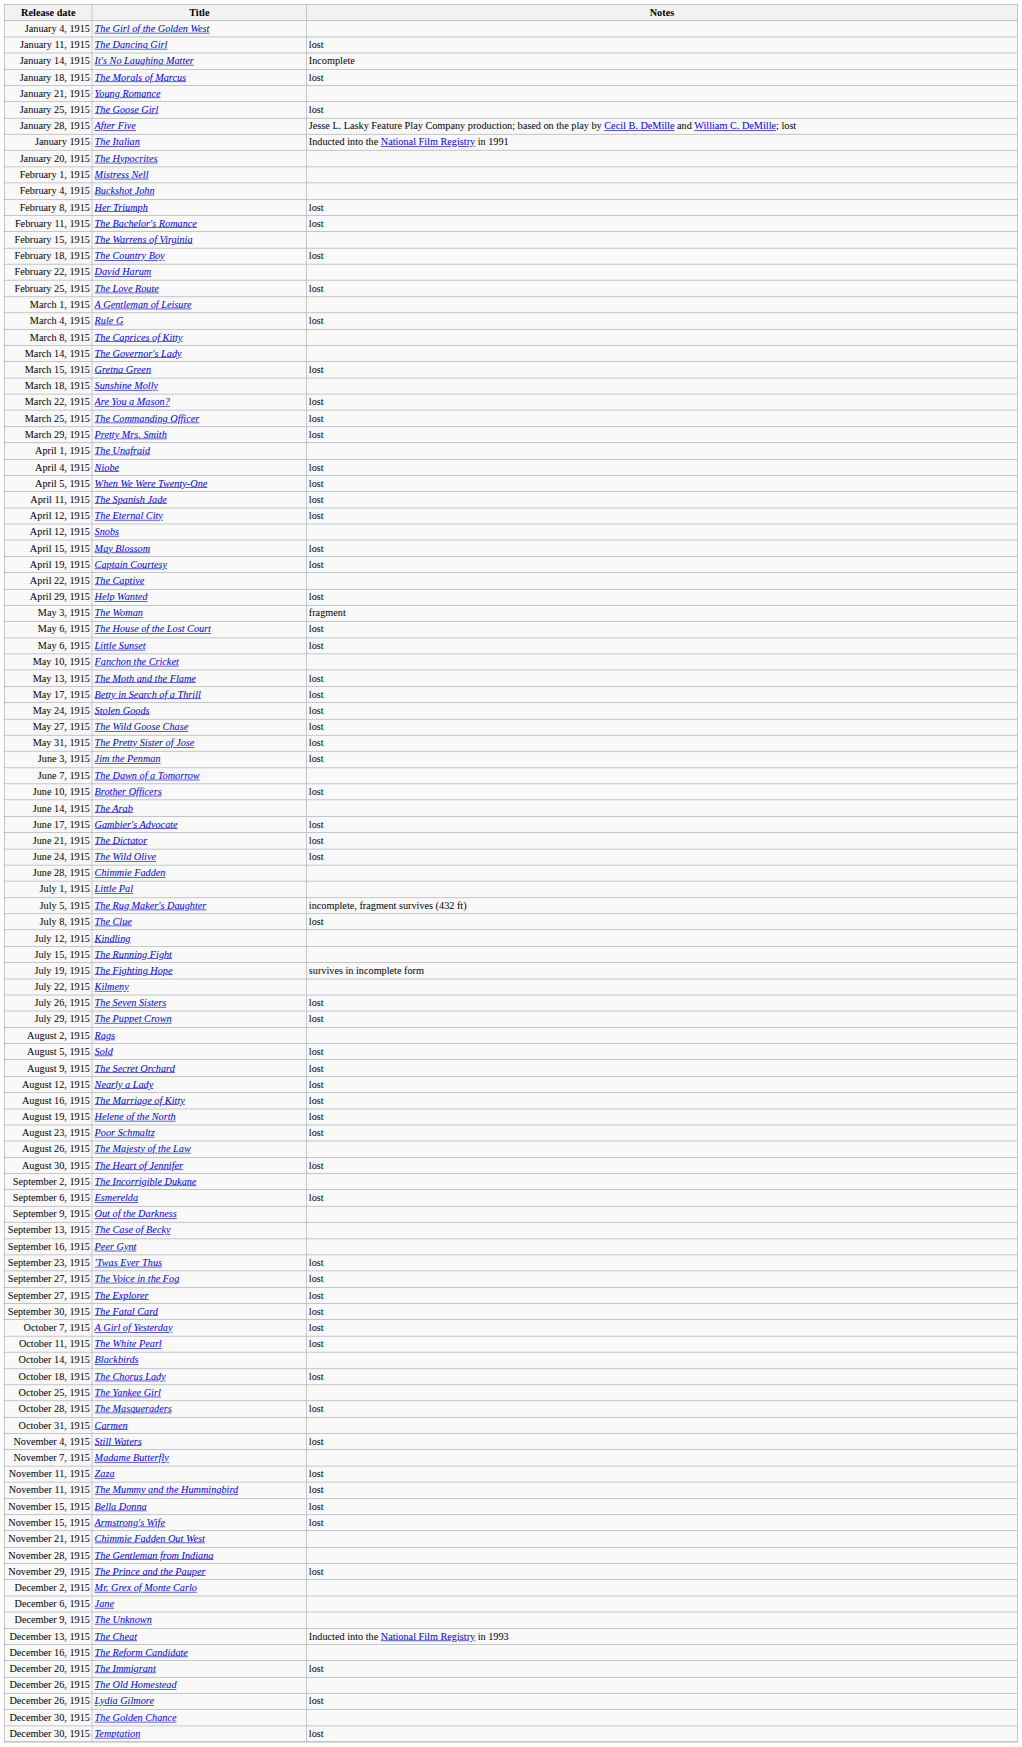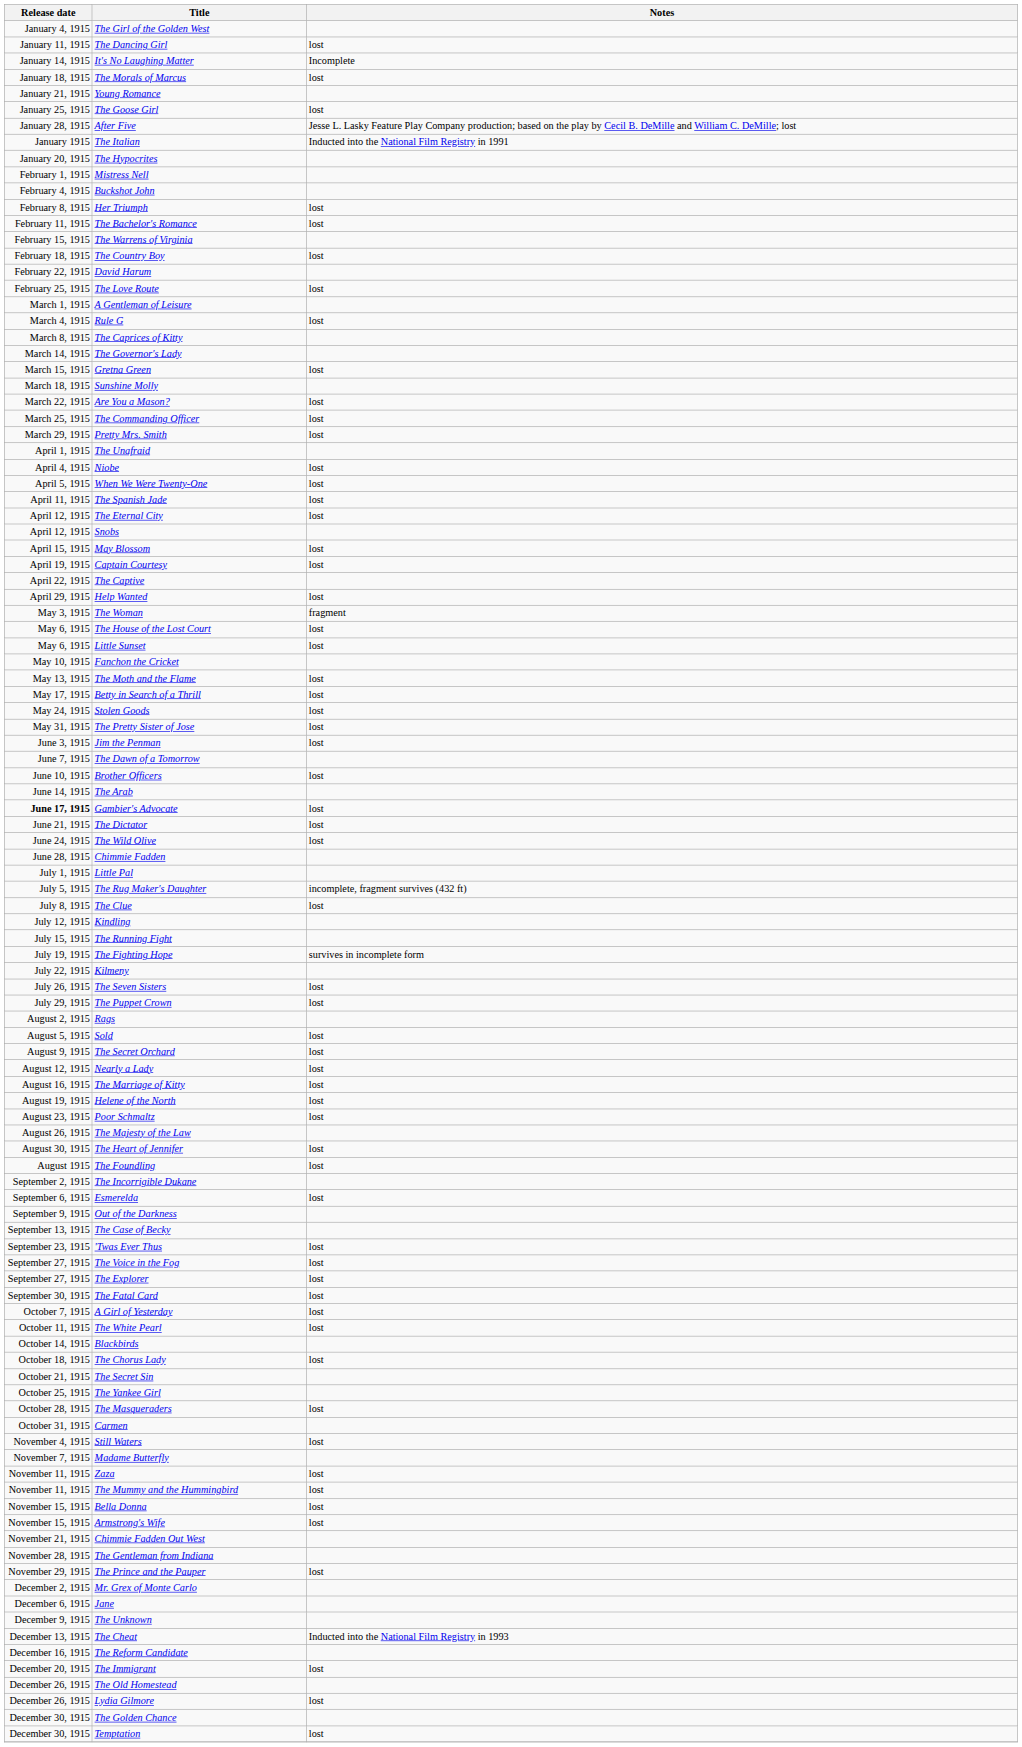- row: May 27, 1915 | The Wild Goose Chase | lost
Gambier's Advocate | Release date: normal -> bold
+ row: August 1915 | The Foundling | lost
- row: September 16, 1915 | Peer Gynt
+ row: October 21, 1915 | The Secret Sin
